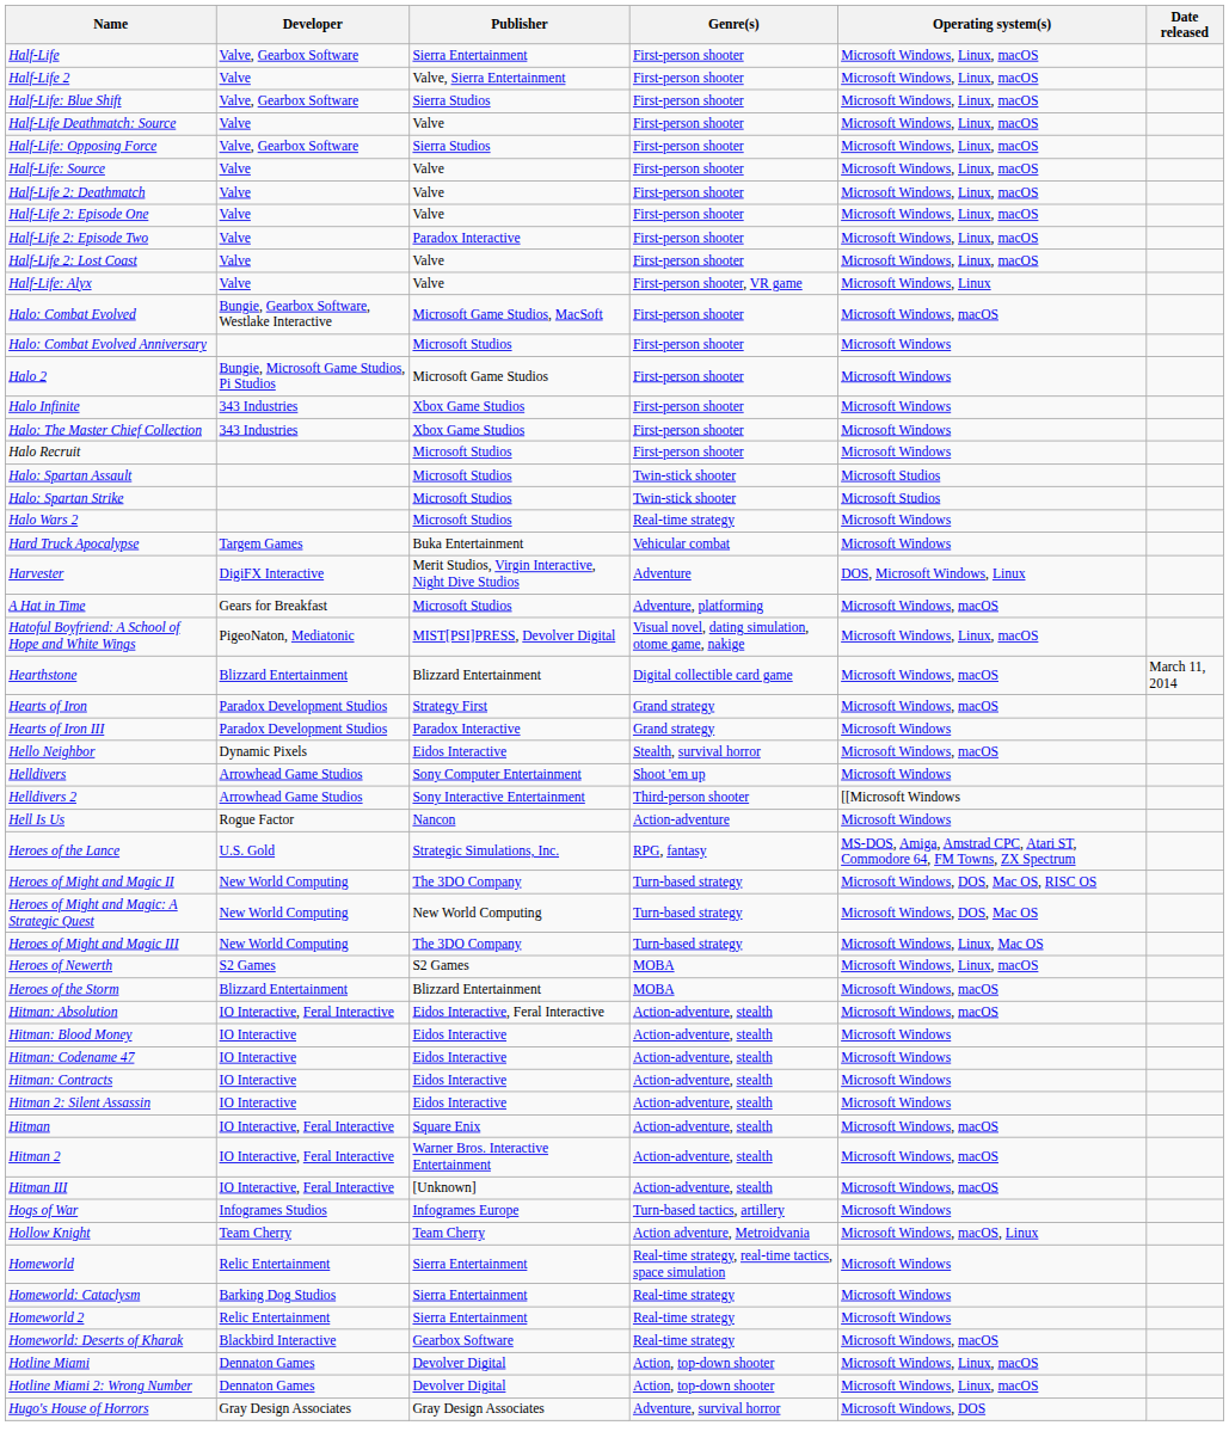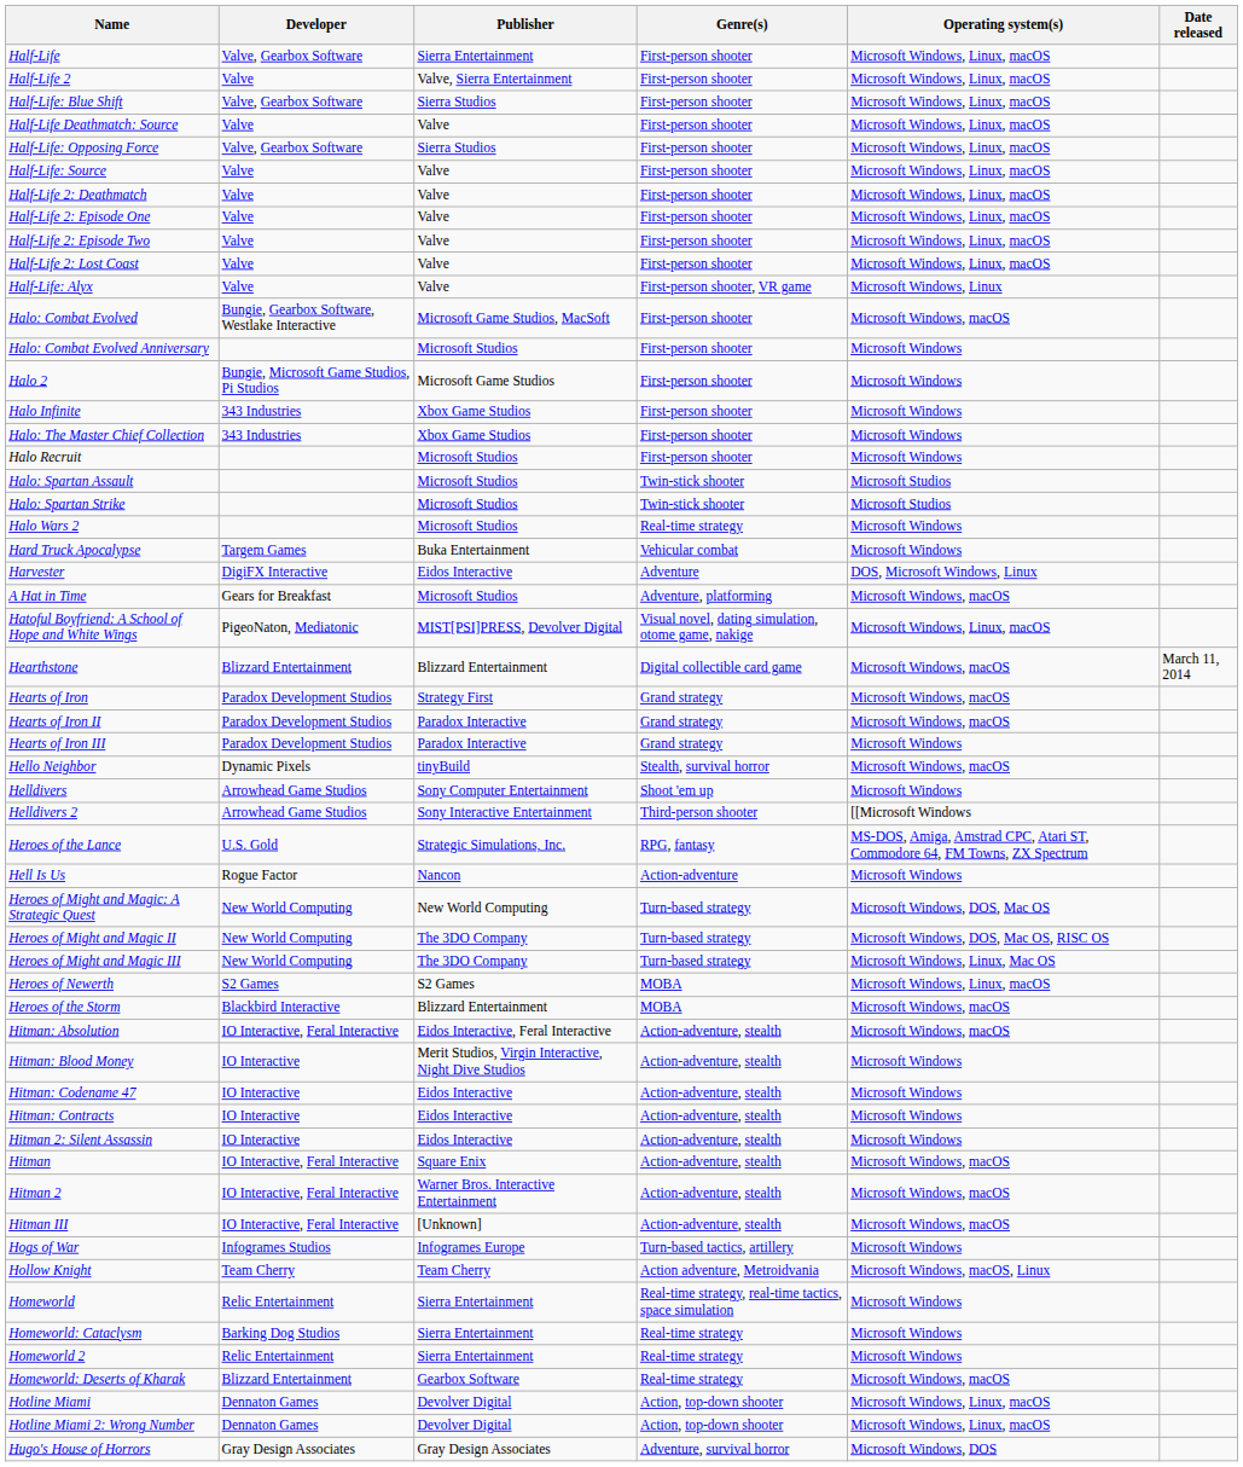Half-Life 2: Episode Two | Publisher: Paradox Interactive -> Valve
Harvester | Publisher: Merit Studios, Virgin Interactive, Night Dive Studios -> Eidos Interactive
+ row: Hearts of Iron II | Paradox Development Studios | Paradox Interactive | Grand strategy | Microsoft Windows, macOS
Hello Neighbor | Publisher: Eidos Interactive -> tinyBuild
rows swapped: Hell Is Us <-> Heroes of the Lance
rows swapped: Heroes of Might and Magic: A Strategic Quest <-> Heroes of Might and Magic II
Heroes of the Storm | Developer: Blizzard Entertainment -> Blackbird Interactive
Hitman: Blood Money | Publisher: Eidos Interactive -> Merit Studios, Virgin Interactive, Night Dive Studios
Homeworld: Deserts of Kharak | Developer: Blackbird Interactive -> Blizzard Entertainment
